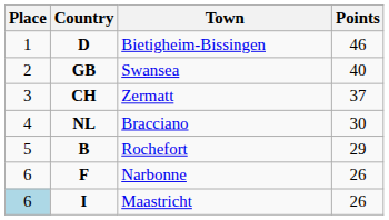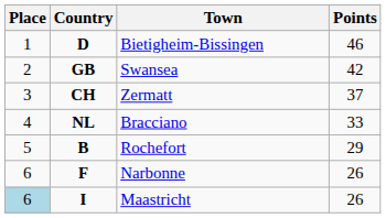Swansea | Points: 40 -> 42
Bracciano | Points: 30 -> 33
